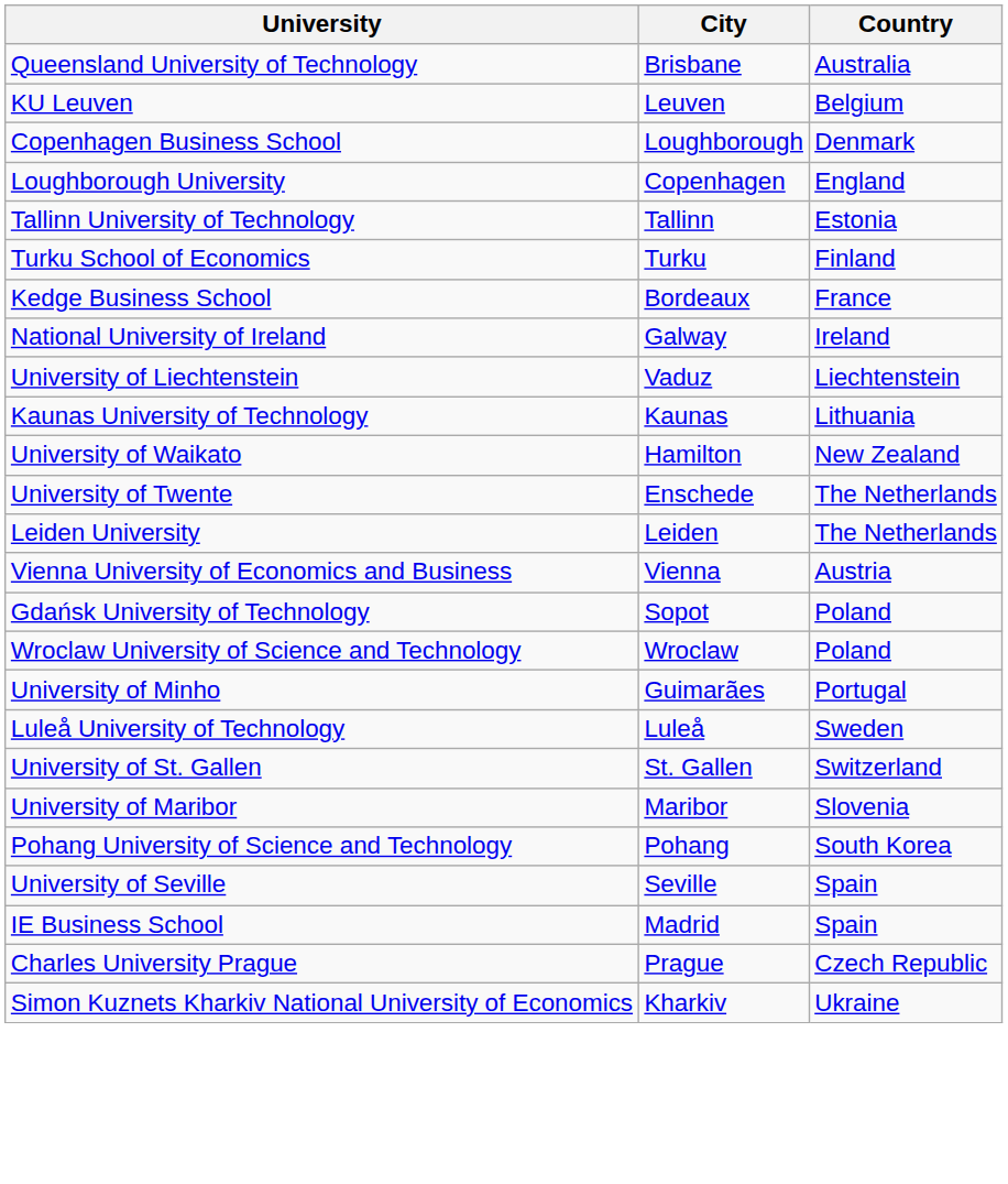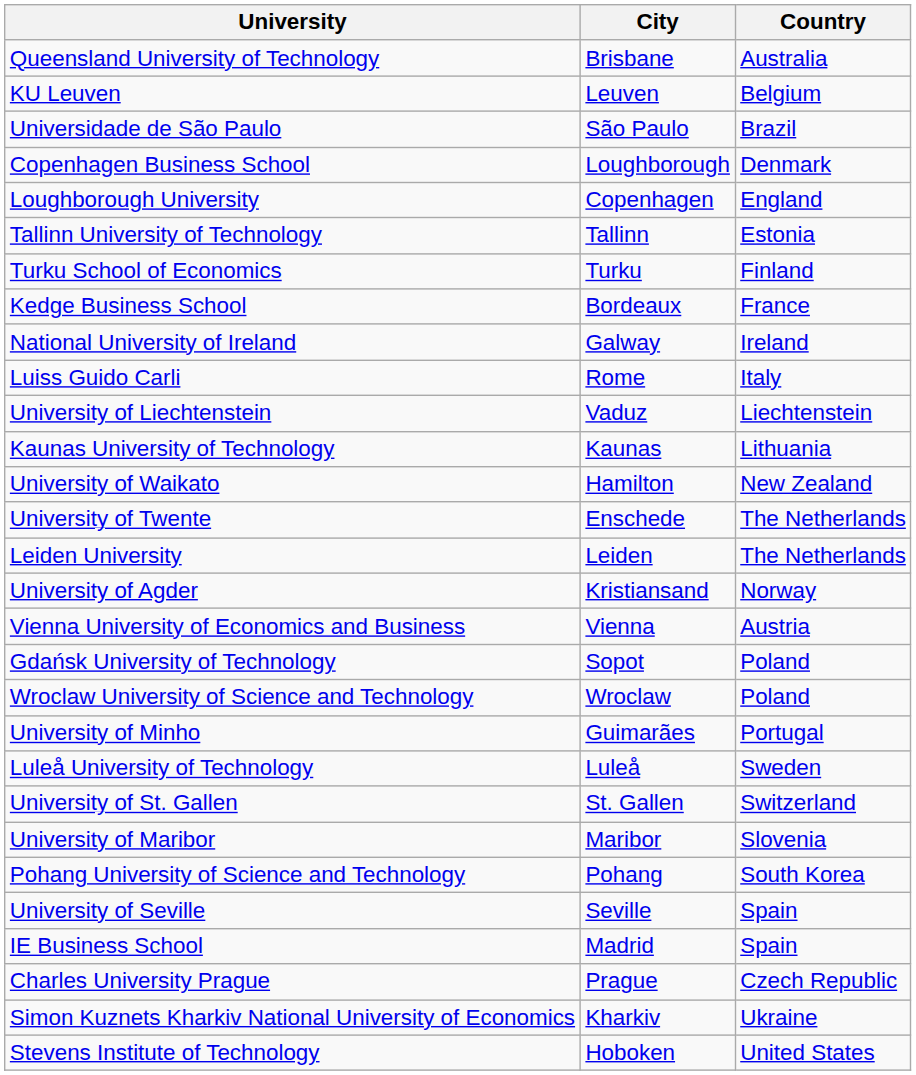+ row: Universidade de São Paulo | São Paulo | Brazil
+ row: Luiss Guido Carli | Rome | Italy
+ row: University of Agder | Kristiansand | Norway
+ row: Stevens Institute of Technology | Hoboken | United States
